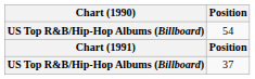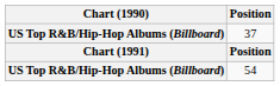rows swapped: 54 <-> 37
